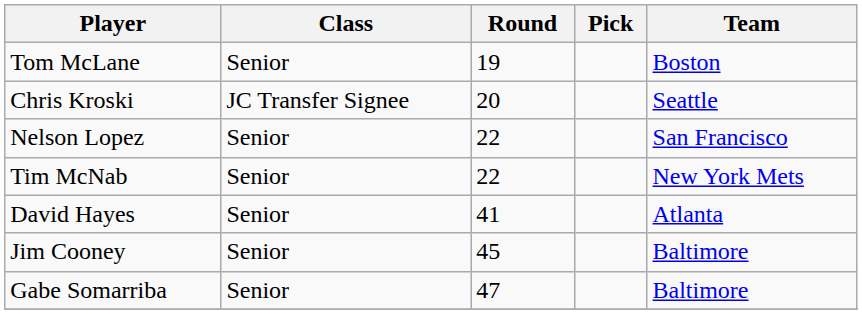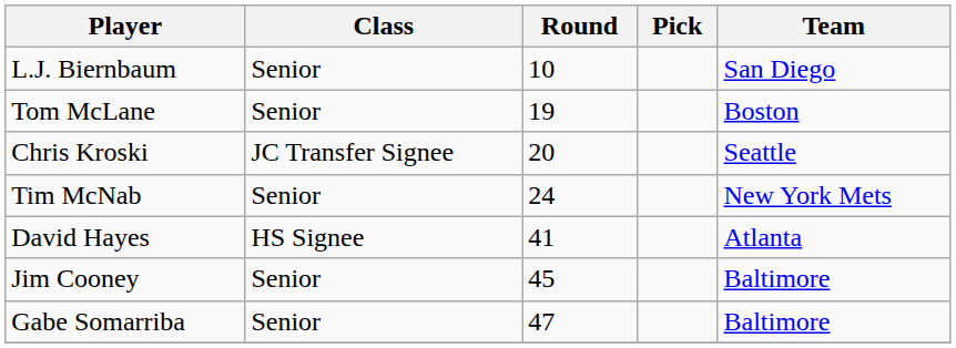+ row: L.J. Biernbaum | Senior | 10 | San Diego
- row: Nelson Lopez | Senior | 22 | San Francisco
Tim McNab | Round: 22 -> 24
David Hayes | Class: Senior -> HS Signee
